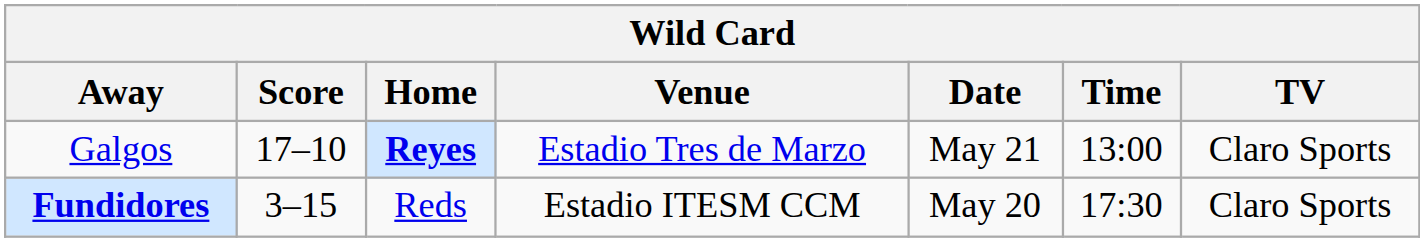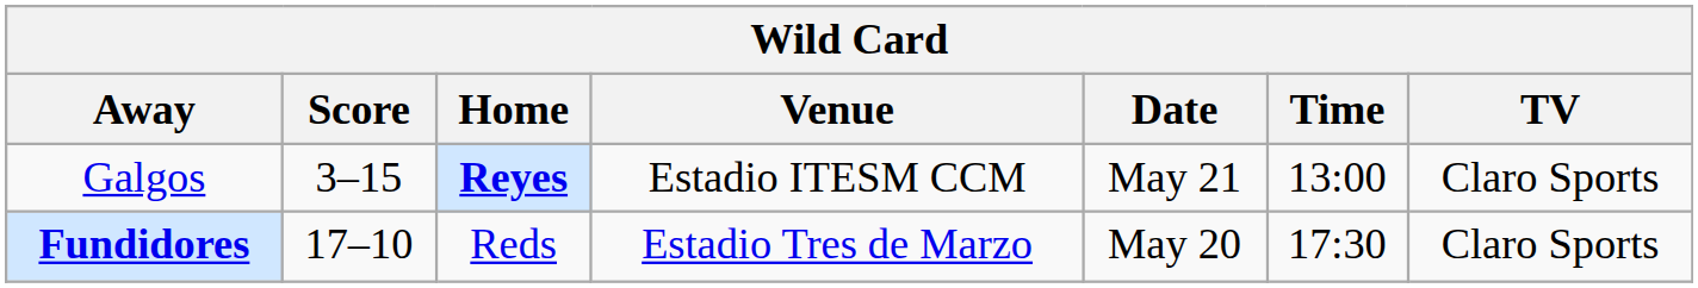Galgos | Score: 17–10 -> 3–15
Galgos | Venue: Estadio Tres de Marzo -> Estadio ITESM CCM
Fundidores | Score: 3–15 -> 17–10
Fundidores | Venue: Estadio ITESM CCM -> Estadio Tres de Marzo
